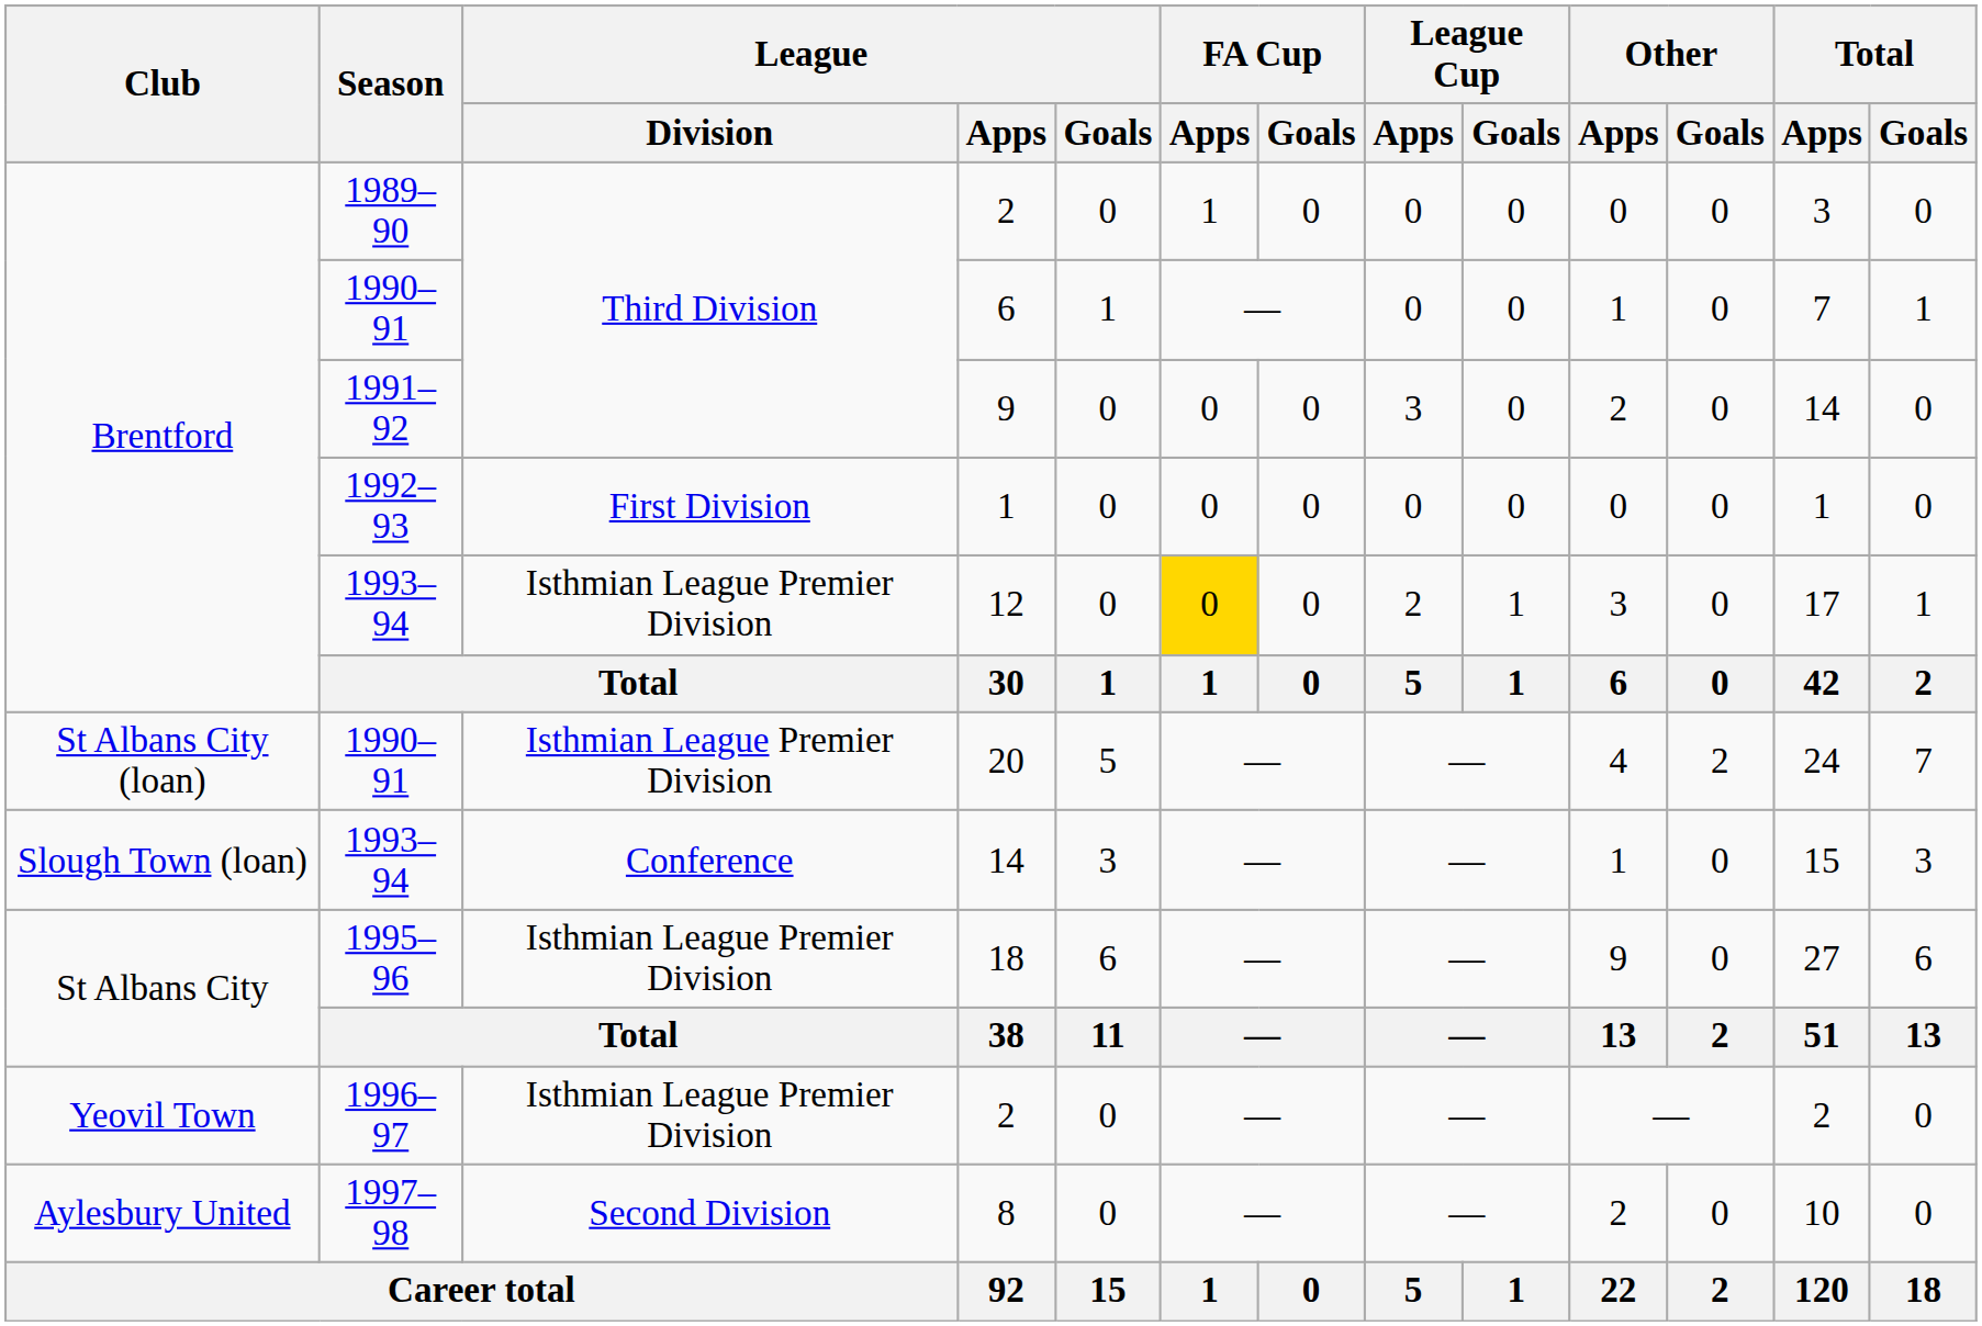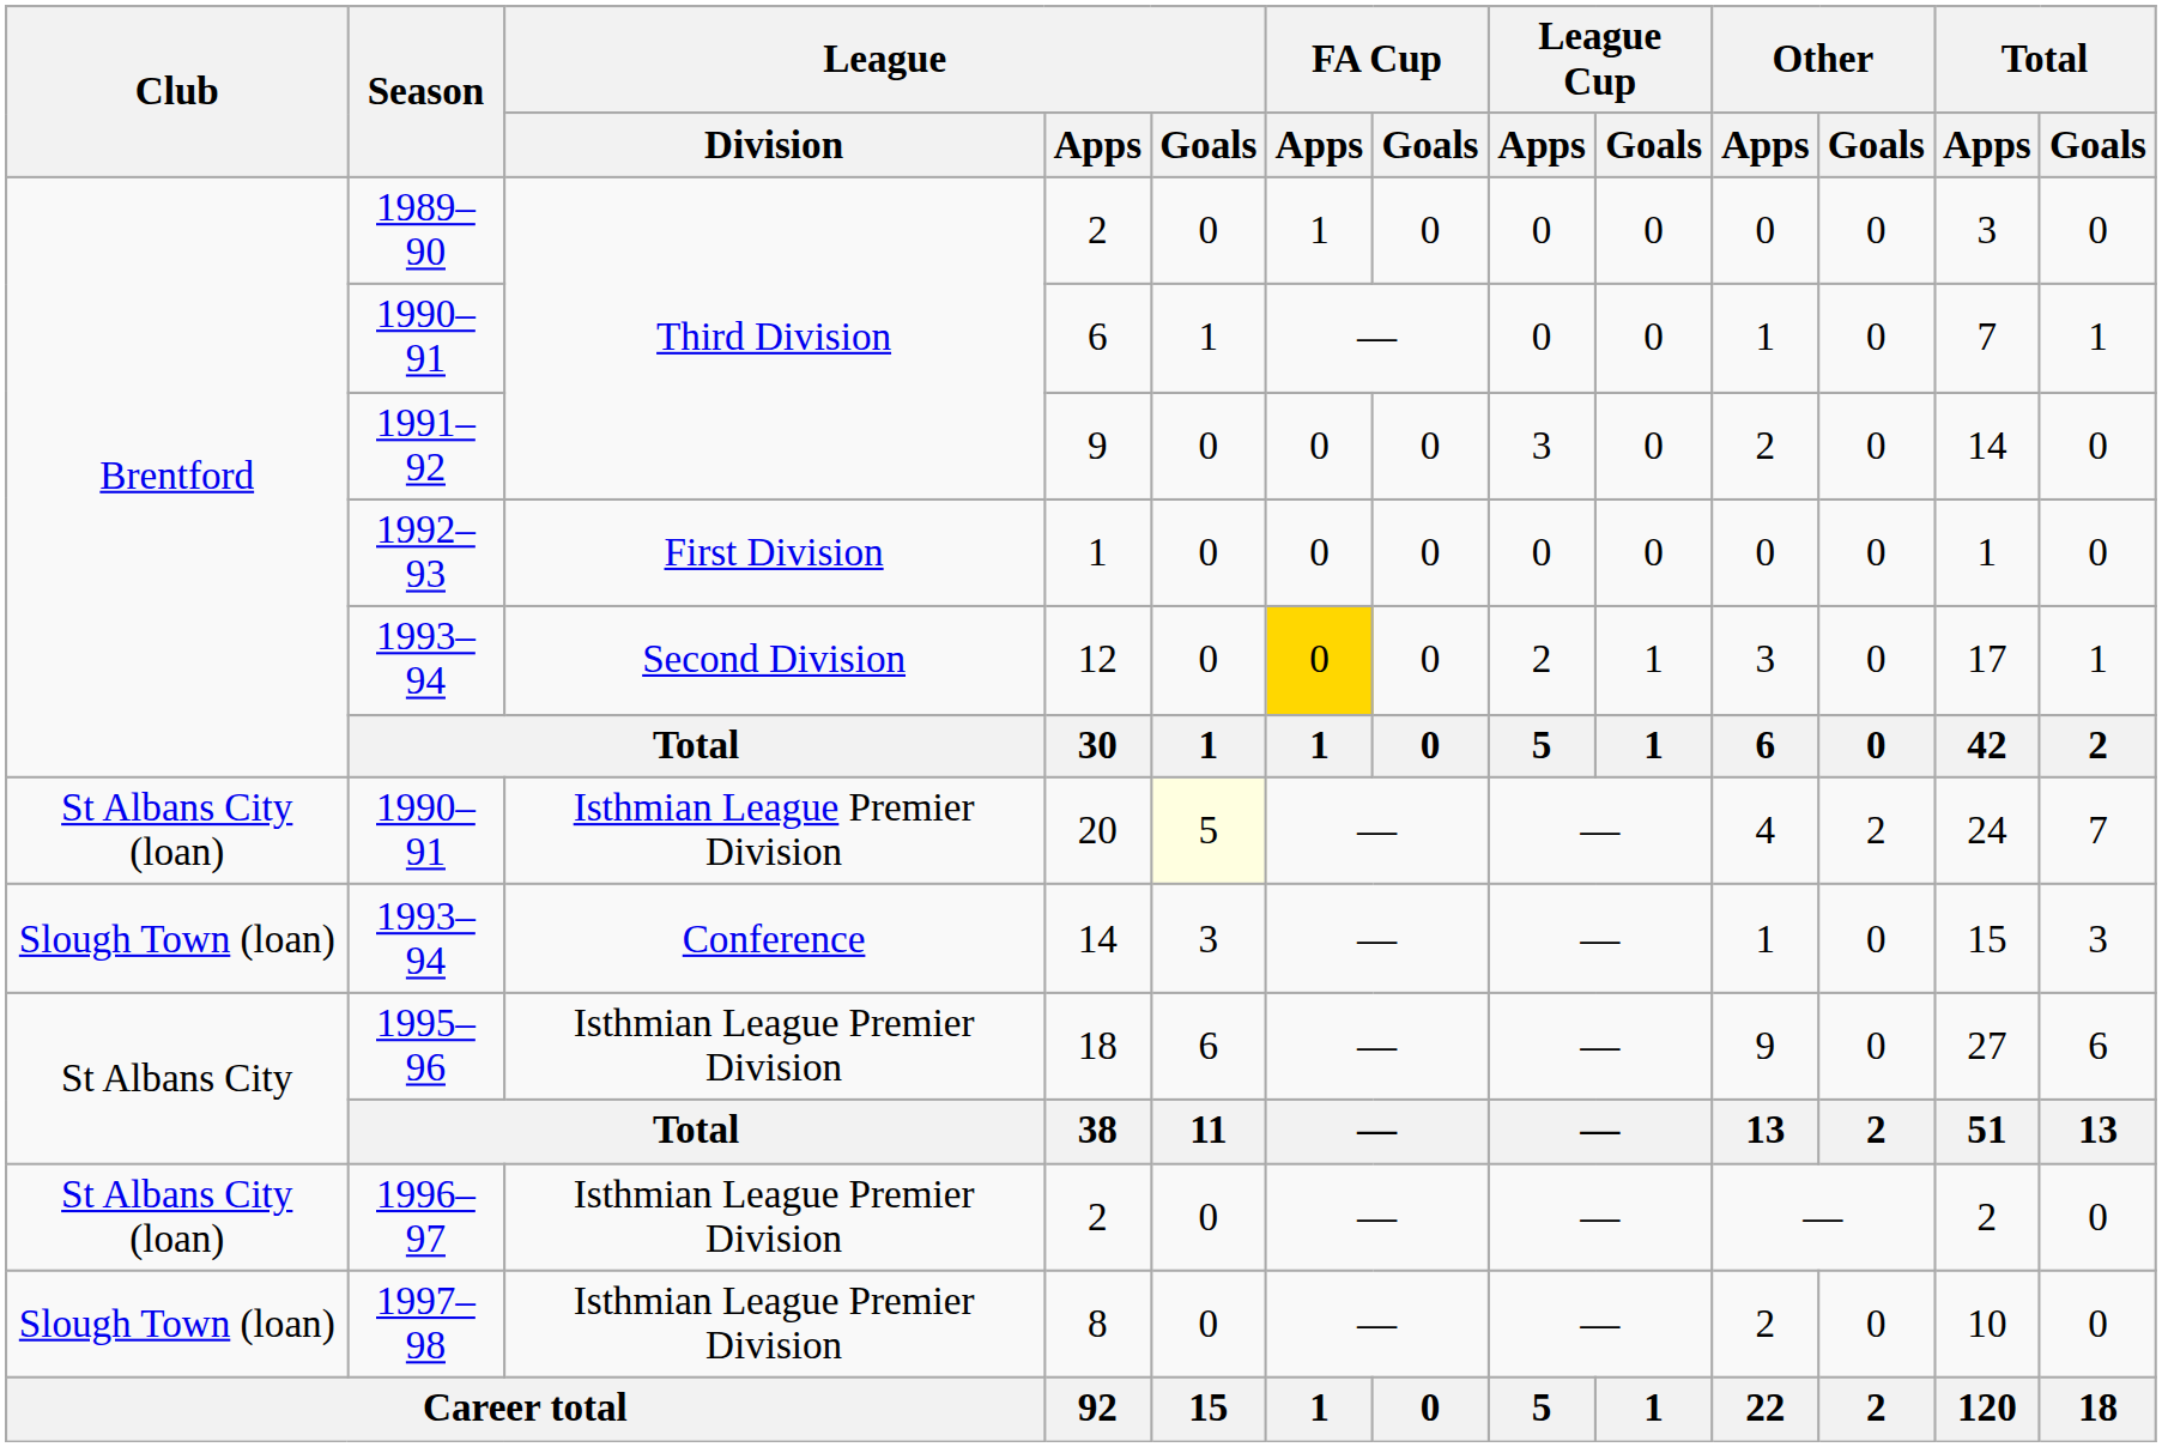12 | League / Division: Isthmian League Premier Division -> Second Division
20 | League / Goals: no background -> lightyellow background
1996–97 / 2 | Club: Yeovil Town -> St Albans City (loan)
8 | Club: Aylesbury United -> Slough Town (loan)
8 | League / Division: Second Division -> Isthmian League Premier Division
